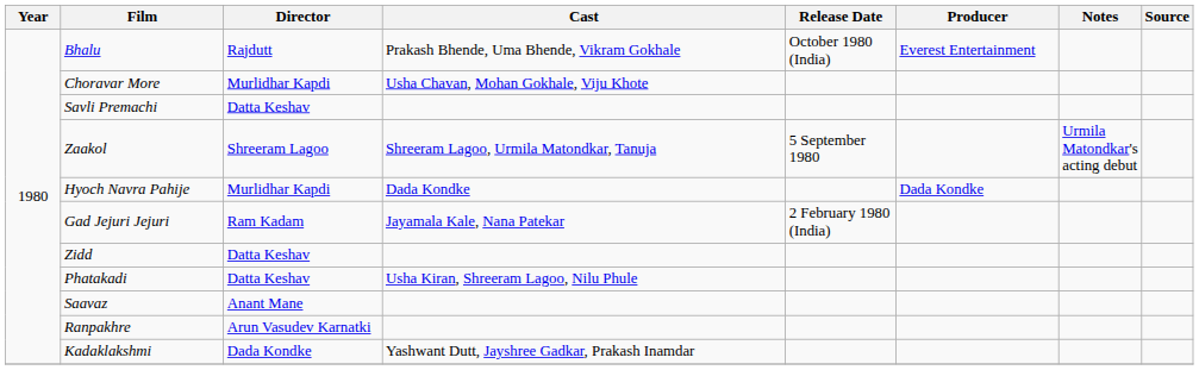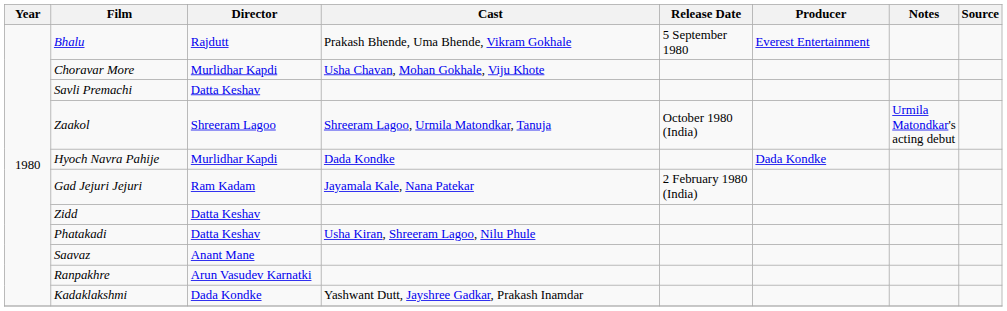Bhalu | Release Date: October 1980 (India) -> 5 September 1980
Zaakol | Release Date: 5 September 1980 -> October 1980 (India)
